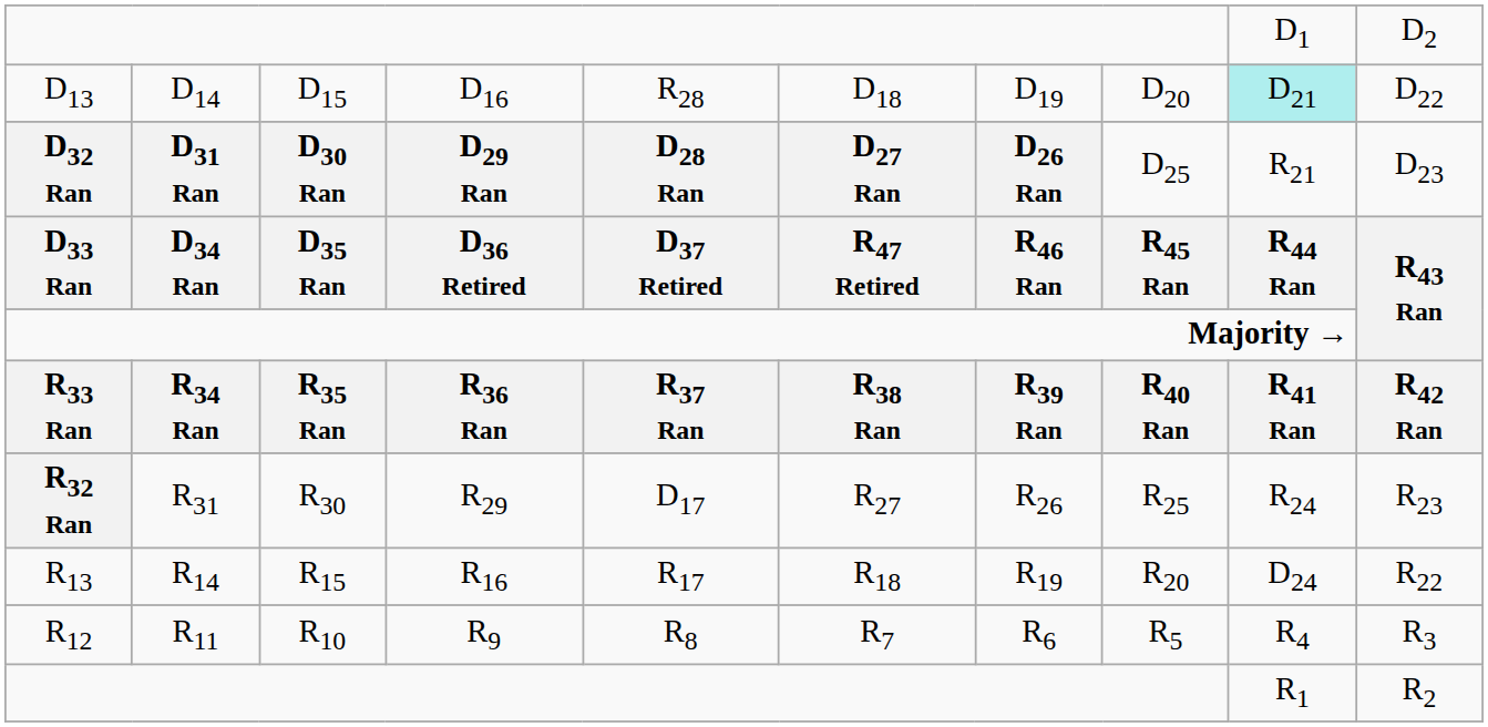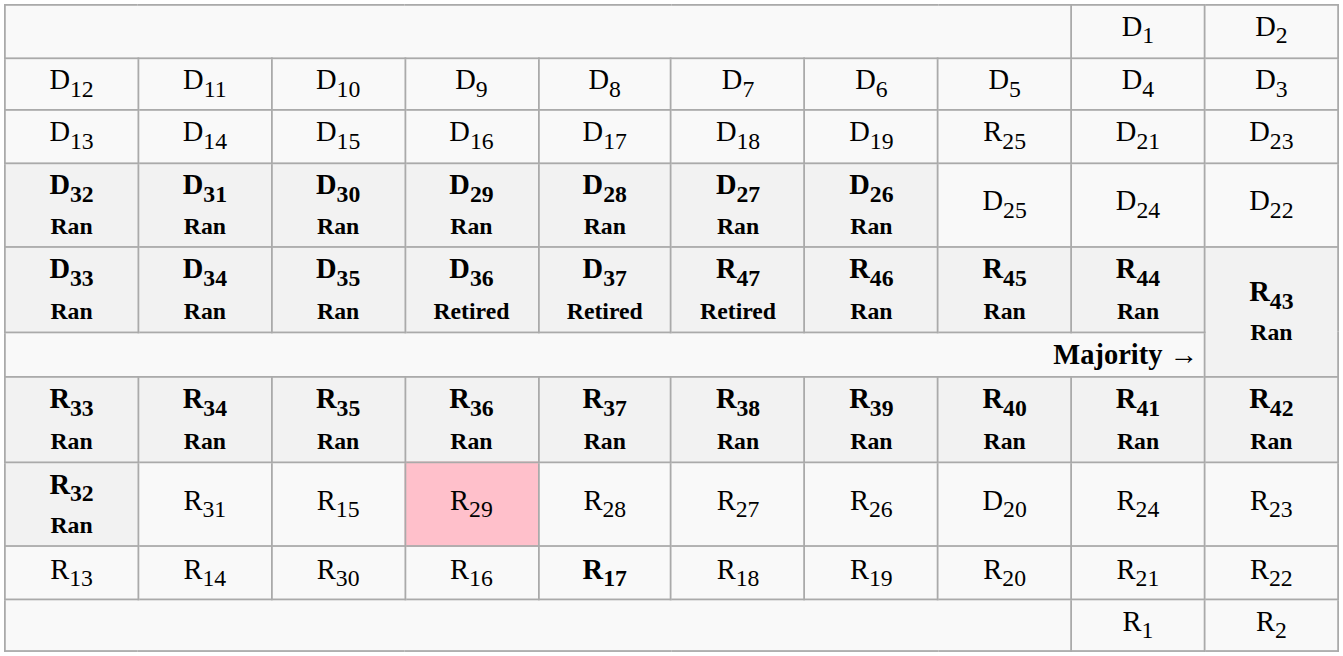+ row: D12 | D11 | D10 | D9 | D8 | D7 | D6 | D5 | D4 | D3
D13 | column 5: R28 -> D17
D13 | column 8: D20 -> R25
D13 | column 9: paleturquoise background -> no background
D13 | column 10: D22 -> D23
D32 Ran | column 9: R21 -> D24
D32 Ran | column 10: D23 -> D22
R32 Ran | column 3: R30 -> R15
R32 Ran | column 4: no background -> pink background
R32 Ran | column 5: D17 -> R28
R32 Ran | column 8: R25 -> D20
R13 | column 3: R15 -> R30
R13 | column 5: normal -> bold
R13 | column 9: D24 -> R21
- row: R12 | R11 | R10 | R9 | R8 | R7 | R6 | R5 | R4 | R3
